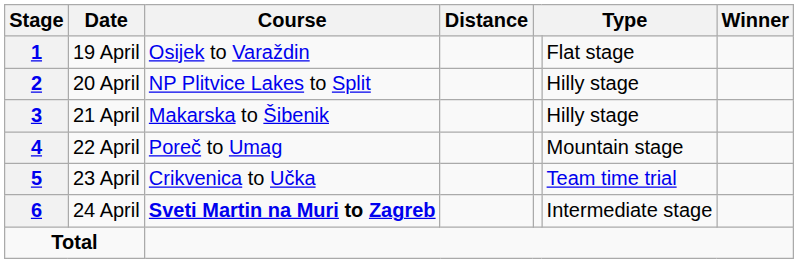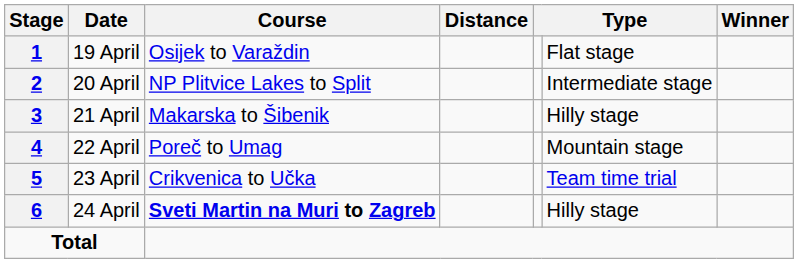20 April | column 6: Hilly stage -> Intermediate stage
24 April | column 6: Intermediate stage -> Hilly stage
